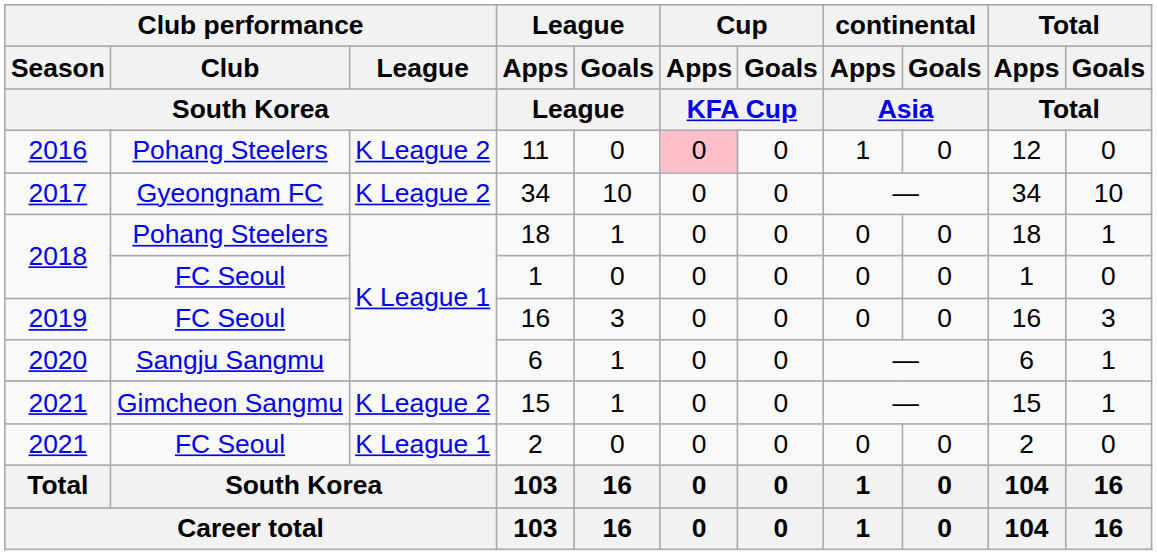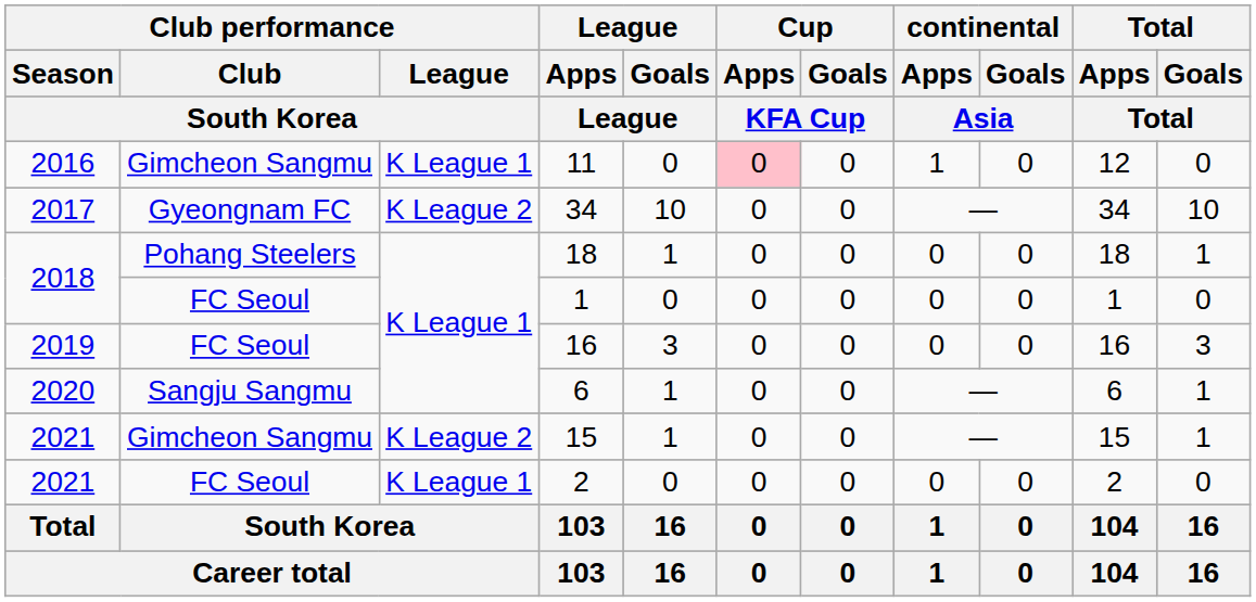11 | Club performance / Club / South Korea: Pohang Steelers -> Gimcheon Sangmu
11 | Club performance / League / South Korea: K League 2 -> K League 1
